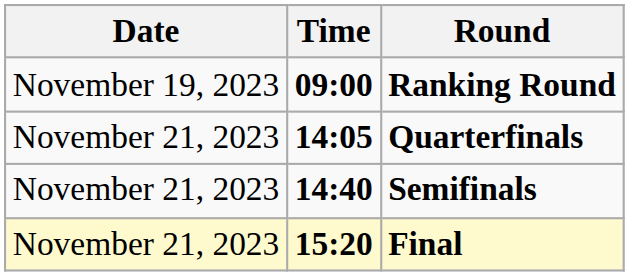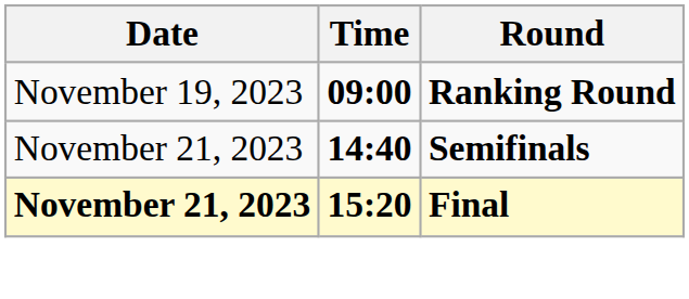- row: November 21, 2023 | 14:05 | Quarterfinals
Final | Date: normal -> bold
